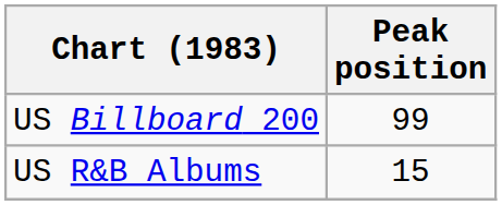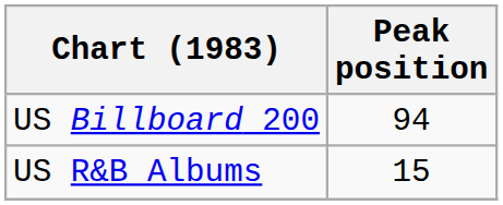US Billboard 200 | Peak position: 99 -> 94
